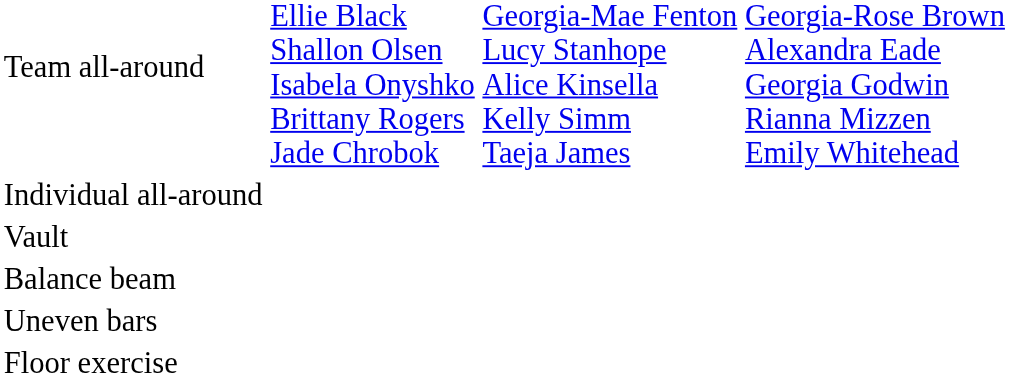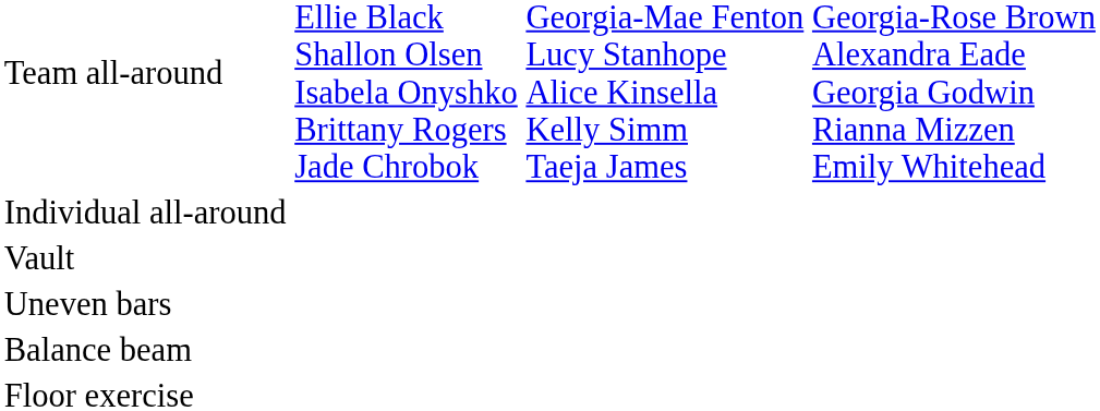rows swapped: Uneven bars <-> Balance beam
